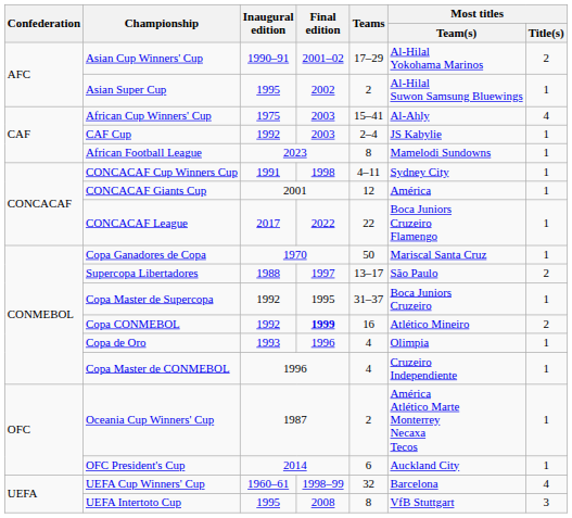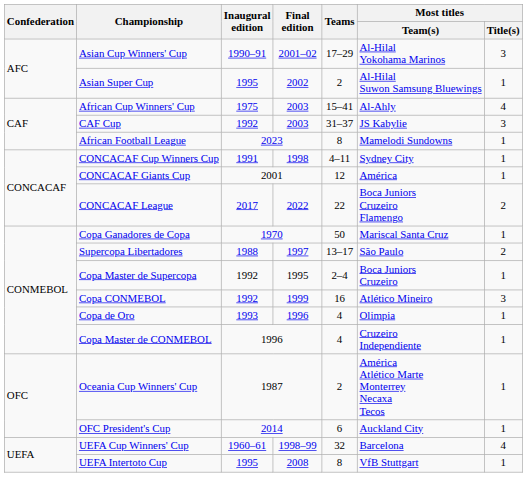Asian Cup Winners' Cup | Most titles / Title(s): 2 -> 3
CAF Cup | Teams: 2–4 -> 31–37
CAF Cup | Most titles / Title(s): 1 -> 3
CONCACAF League | Most titles / Title(s): 1 -> 2
Copa Master de Supercopa | Teams: 31–37 -> 2–4
Copa CONMEBOL | Final edition: bold -> normal
Copa CONMEBOL | Most titles / Title(s): 2 -> 3
UEFA Intertoto Cup | Most titles / Title(s): 3 -> 1
